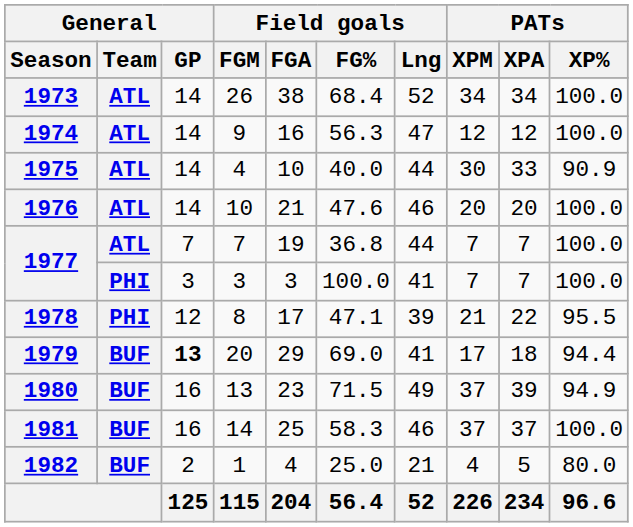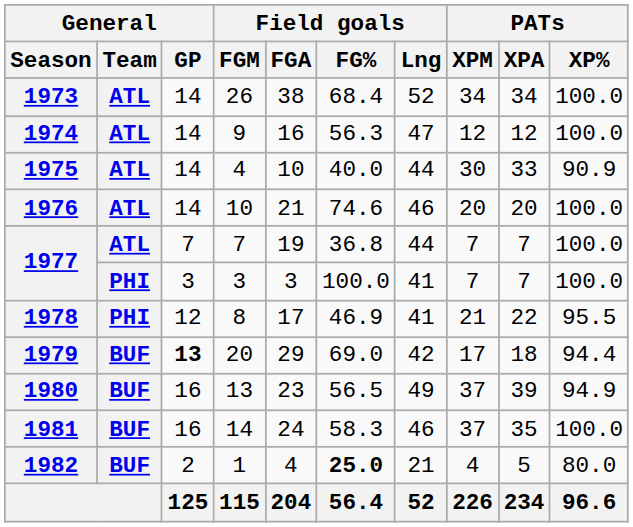1976 | Field goals / FG%: 47.6 -> 74.6
1978 | Field goals / FG%: 47.1 -> 46.9
1978 | Field goals / Lng: 39 -> 41
1979 | Field goals / Lng: 41 -> 42
1980 | Field goals / FG%: 71.5 -> 56.5
1981 | Field goals / FGA: 25 -> 24
1981 | PATs / XPA: 37 -> 35
1982 | Field goals / FG%: normal -> bold
